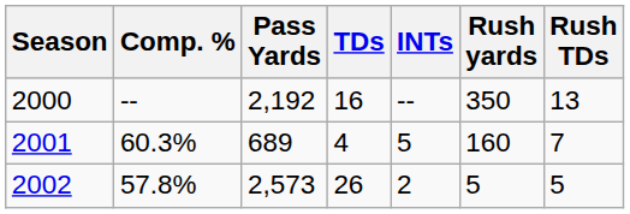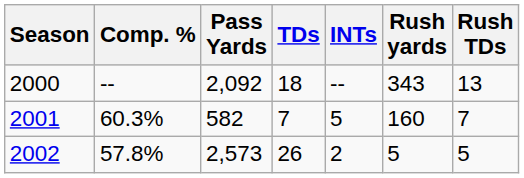2000 | Pass Yards: 2,192 -> 2,092
2000 | TDs: 16 -> 18
2000 | Rush yards: 350 -> 343
2001 | Pass Yards: 689 -> 582
2001 | TDs: 4 -> 7
